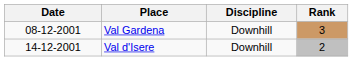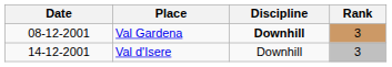Val Gardena | Discipline: normal -> bold
Val d'Isere | Rank: 2 -> 3
